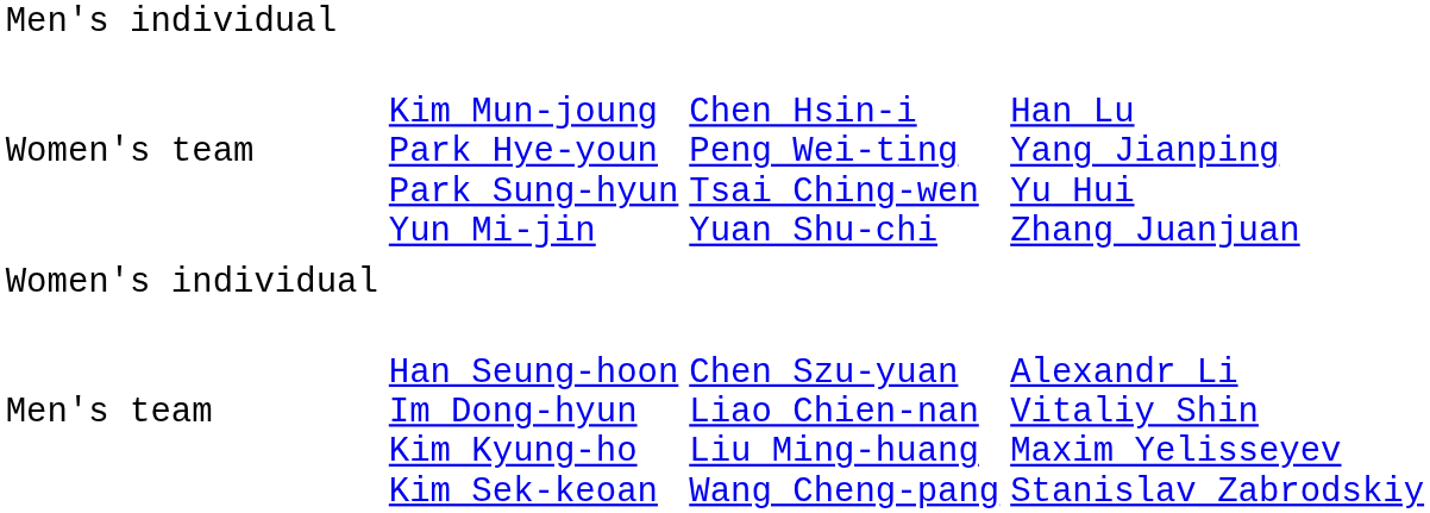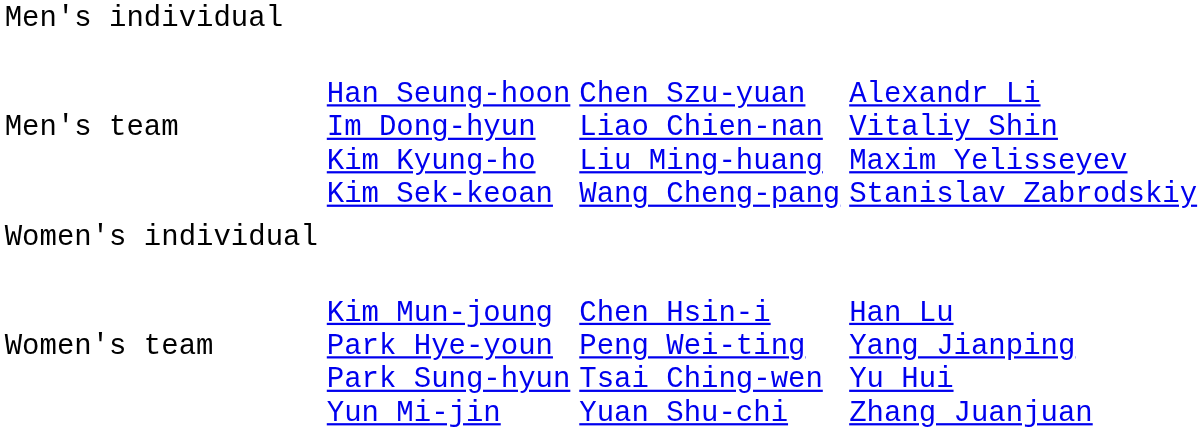rows swapped: Men's team <-> Women's team
